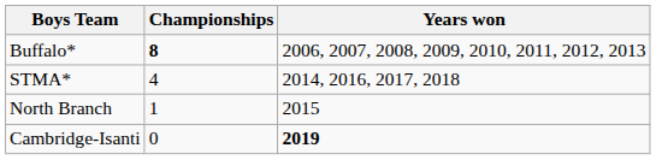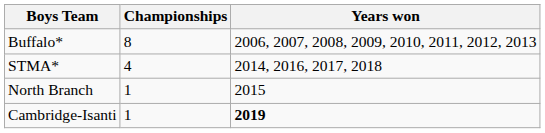Buffalo* | Championships: bold -> normal
Cambridge-Isanti | Championships: 0 -> 1
